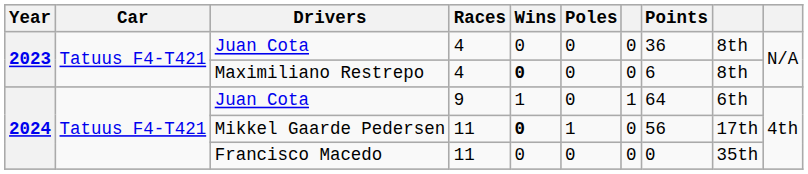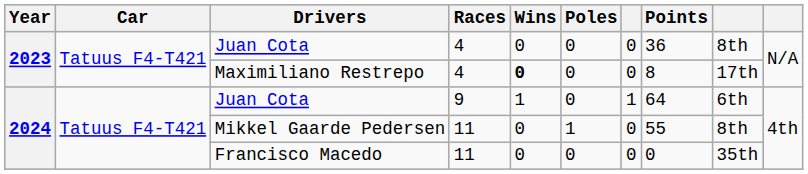Maximiliano Restrepo | Points: 6 -> 8
Maximiliano Restrepo | column 9: 8th -> 17th
Mikkel Gaarde Pedersen | Wins: bold -> normal
Mikkel Gaarde Pedersen | Points: 56 -> 55
Mikkel Gaarde Pedersen | column 9: 17th -> 8th
